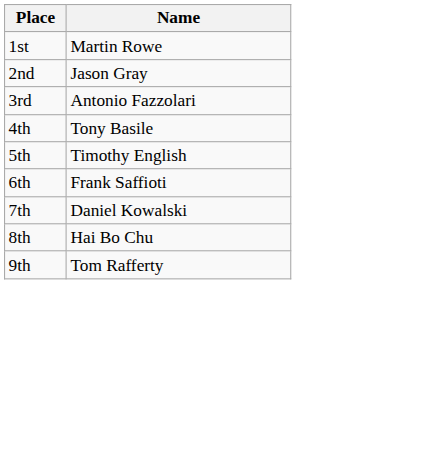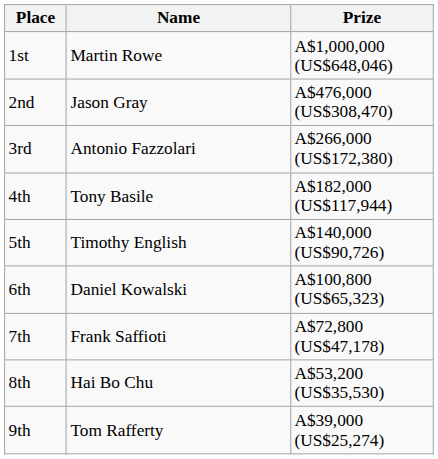+ column: Prize | A$1,000,000 (US$648,046) | A$476,000 (US$308,470) | A$266,000 (US$172,380) | A$182,000 (US$117,944) | A$140,000 (US$90,726) | A$100,800 (US$65,323) | A$72,800 (US$47,178) | A$53,200 (US$35,530) | A$39,000 (US$25,274)
6th | Name: Frank Saffioti -> Daniel Kowalski
7th | Name: Daniel Kowalski -> Frank Saffioti
